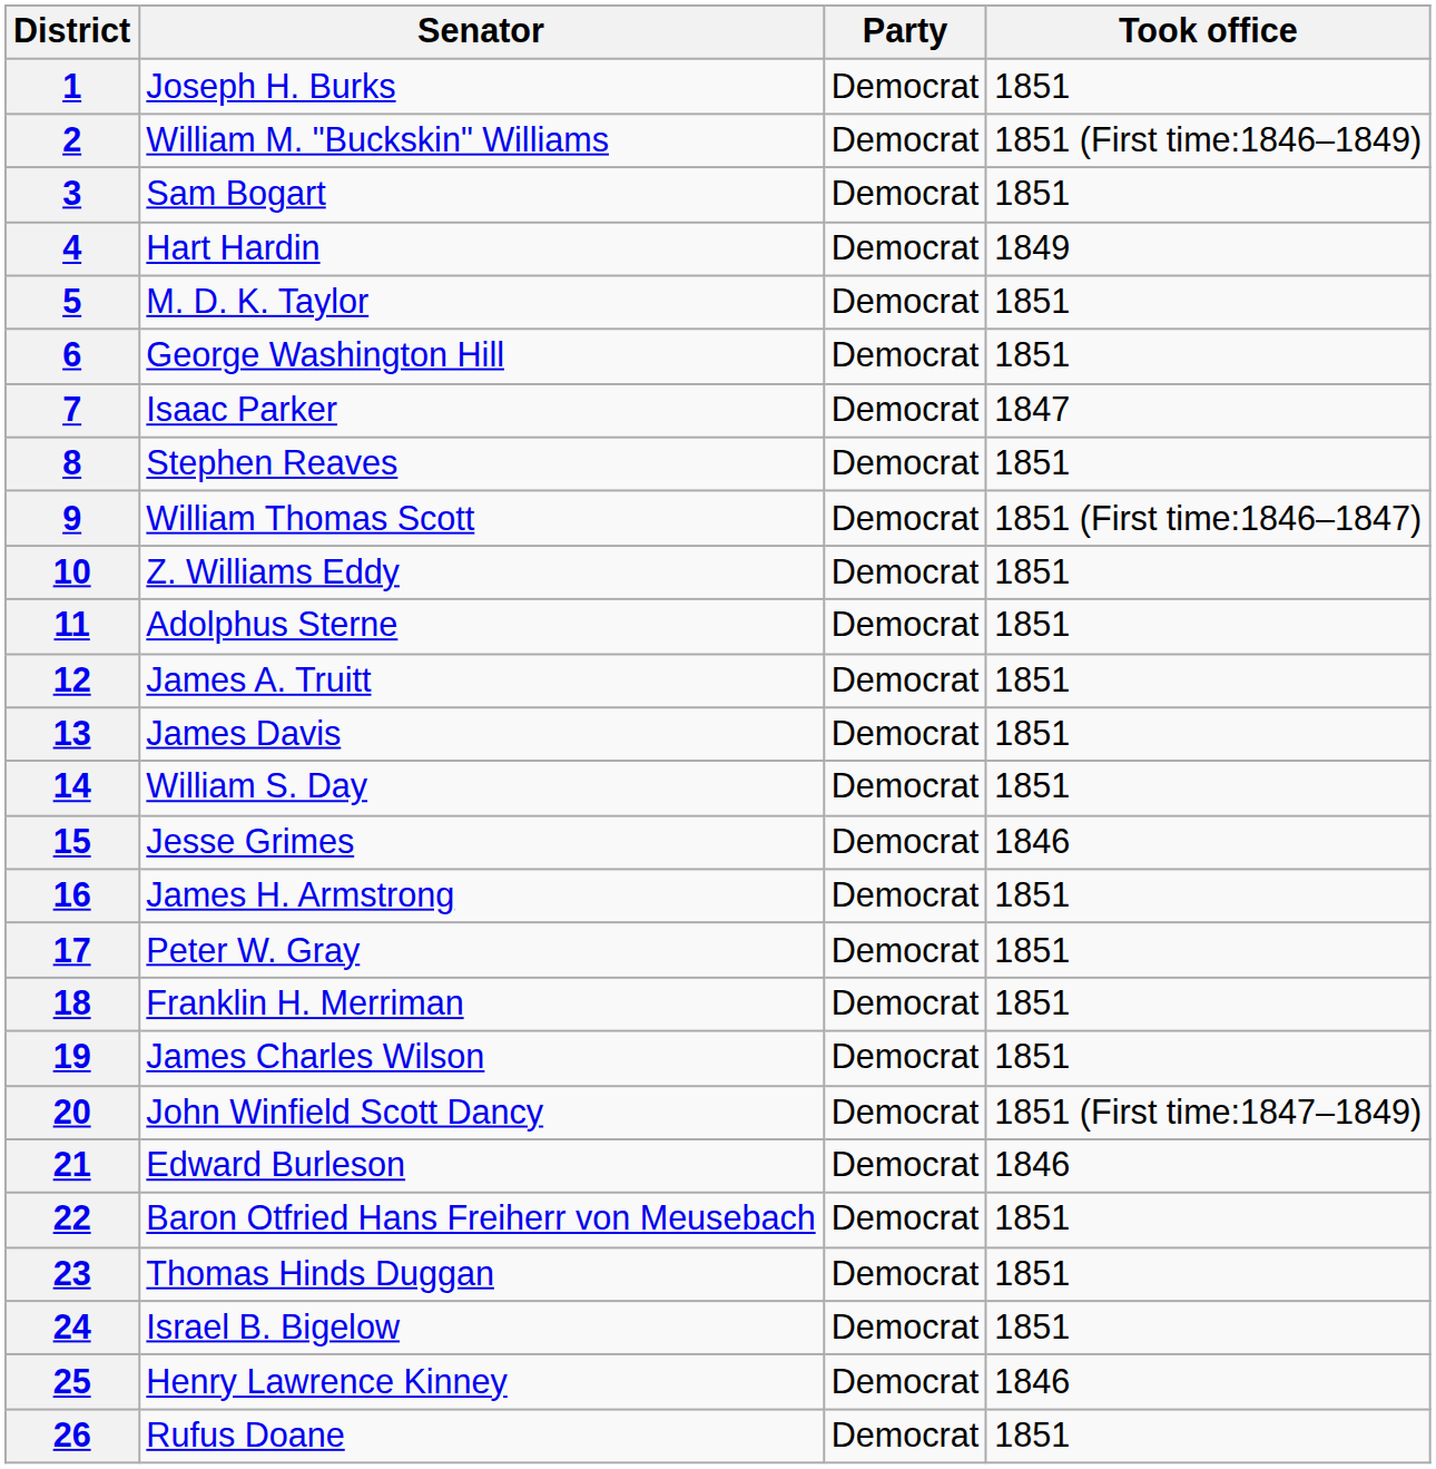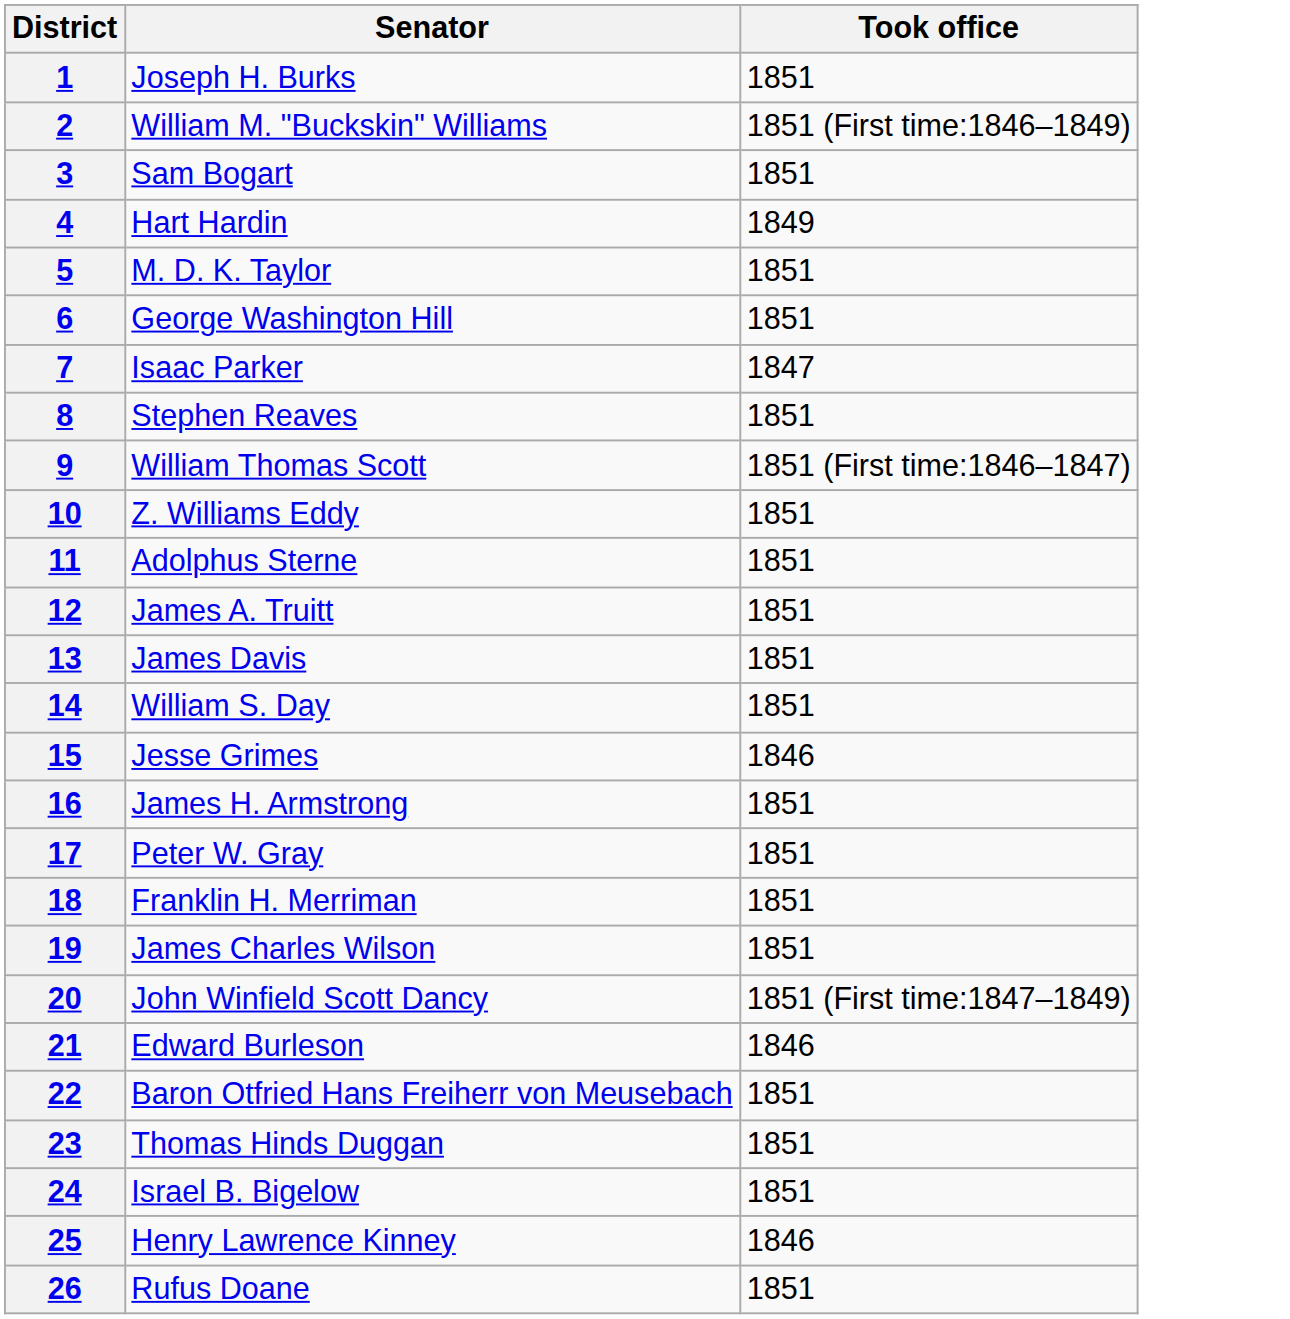- column: Party | Democrat | Democrat | Democrat | Democrat | Democrat | Democrat | Democrat | Democrat | Democrat | Democrat | Democrat | Democrat | Democrat | Democrat | Democrat | Democrat | Democrat | Democrat | Democrat | Democrat | Democrat | Democrat | Democrat | Democrat | Democrat | Democrat
